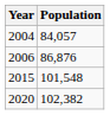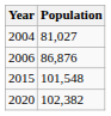2004 | Population: 84,057 -> 81,027
